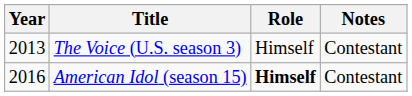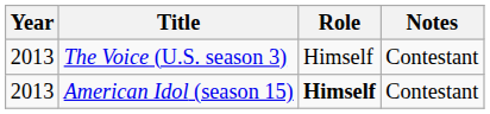American Idol (season 15) | Year: 2016 -> 2013
